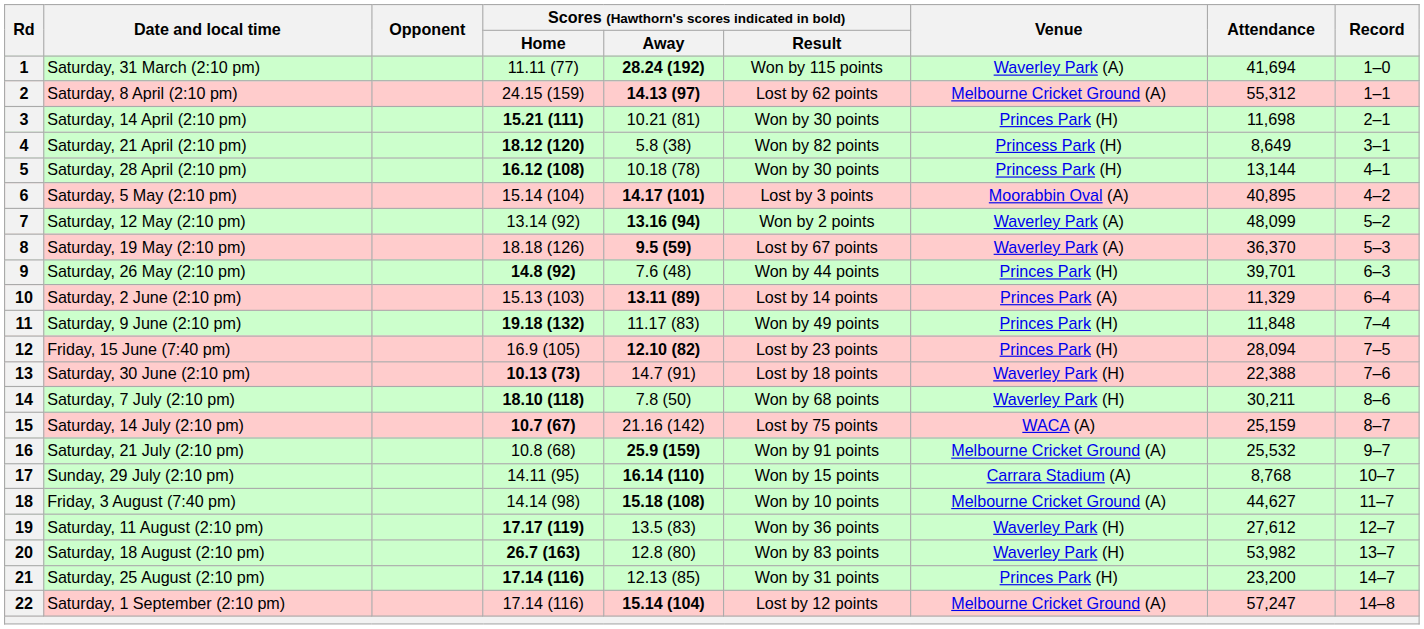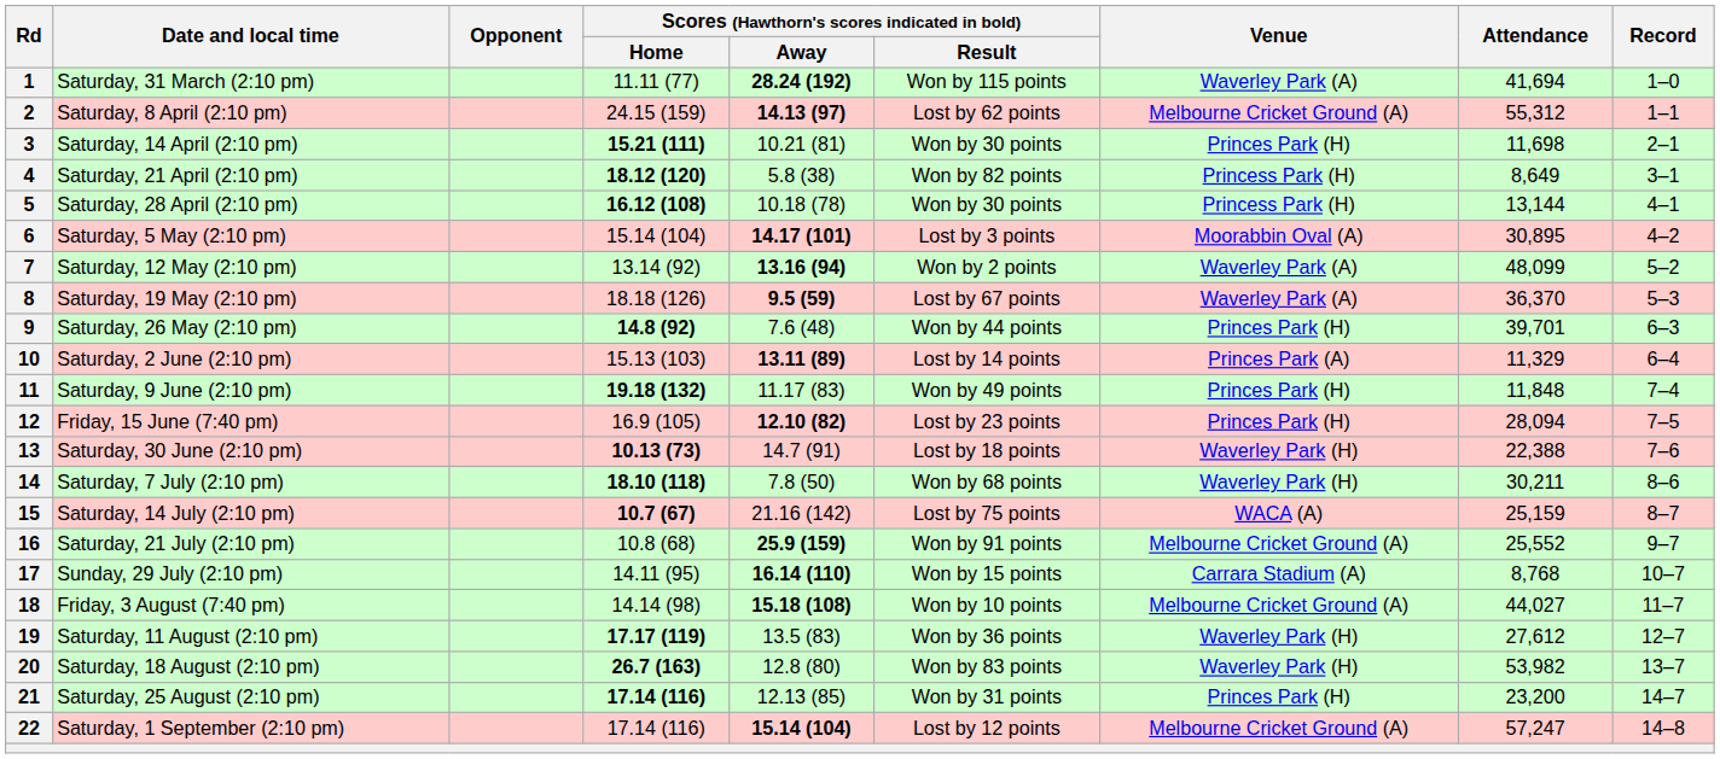6 | Attendance: 40,895 -> 30,895
16 | Attendance: 25,532 -> 25,552
18 | Attendance: 44,627 -> 44,027
